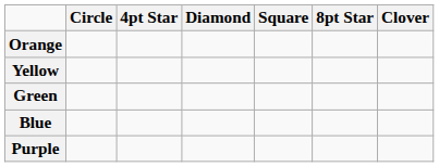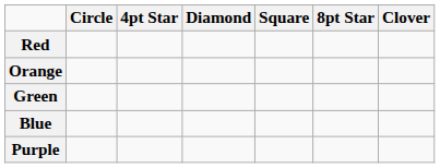+ row: Red
- row: Yellow
